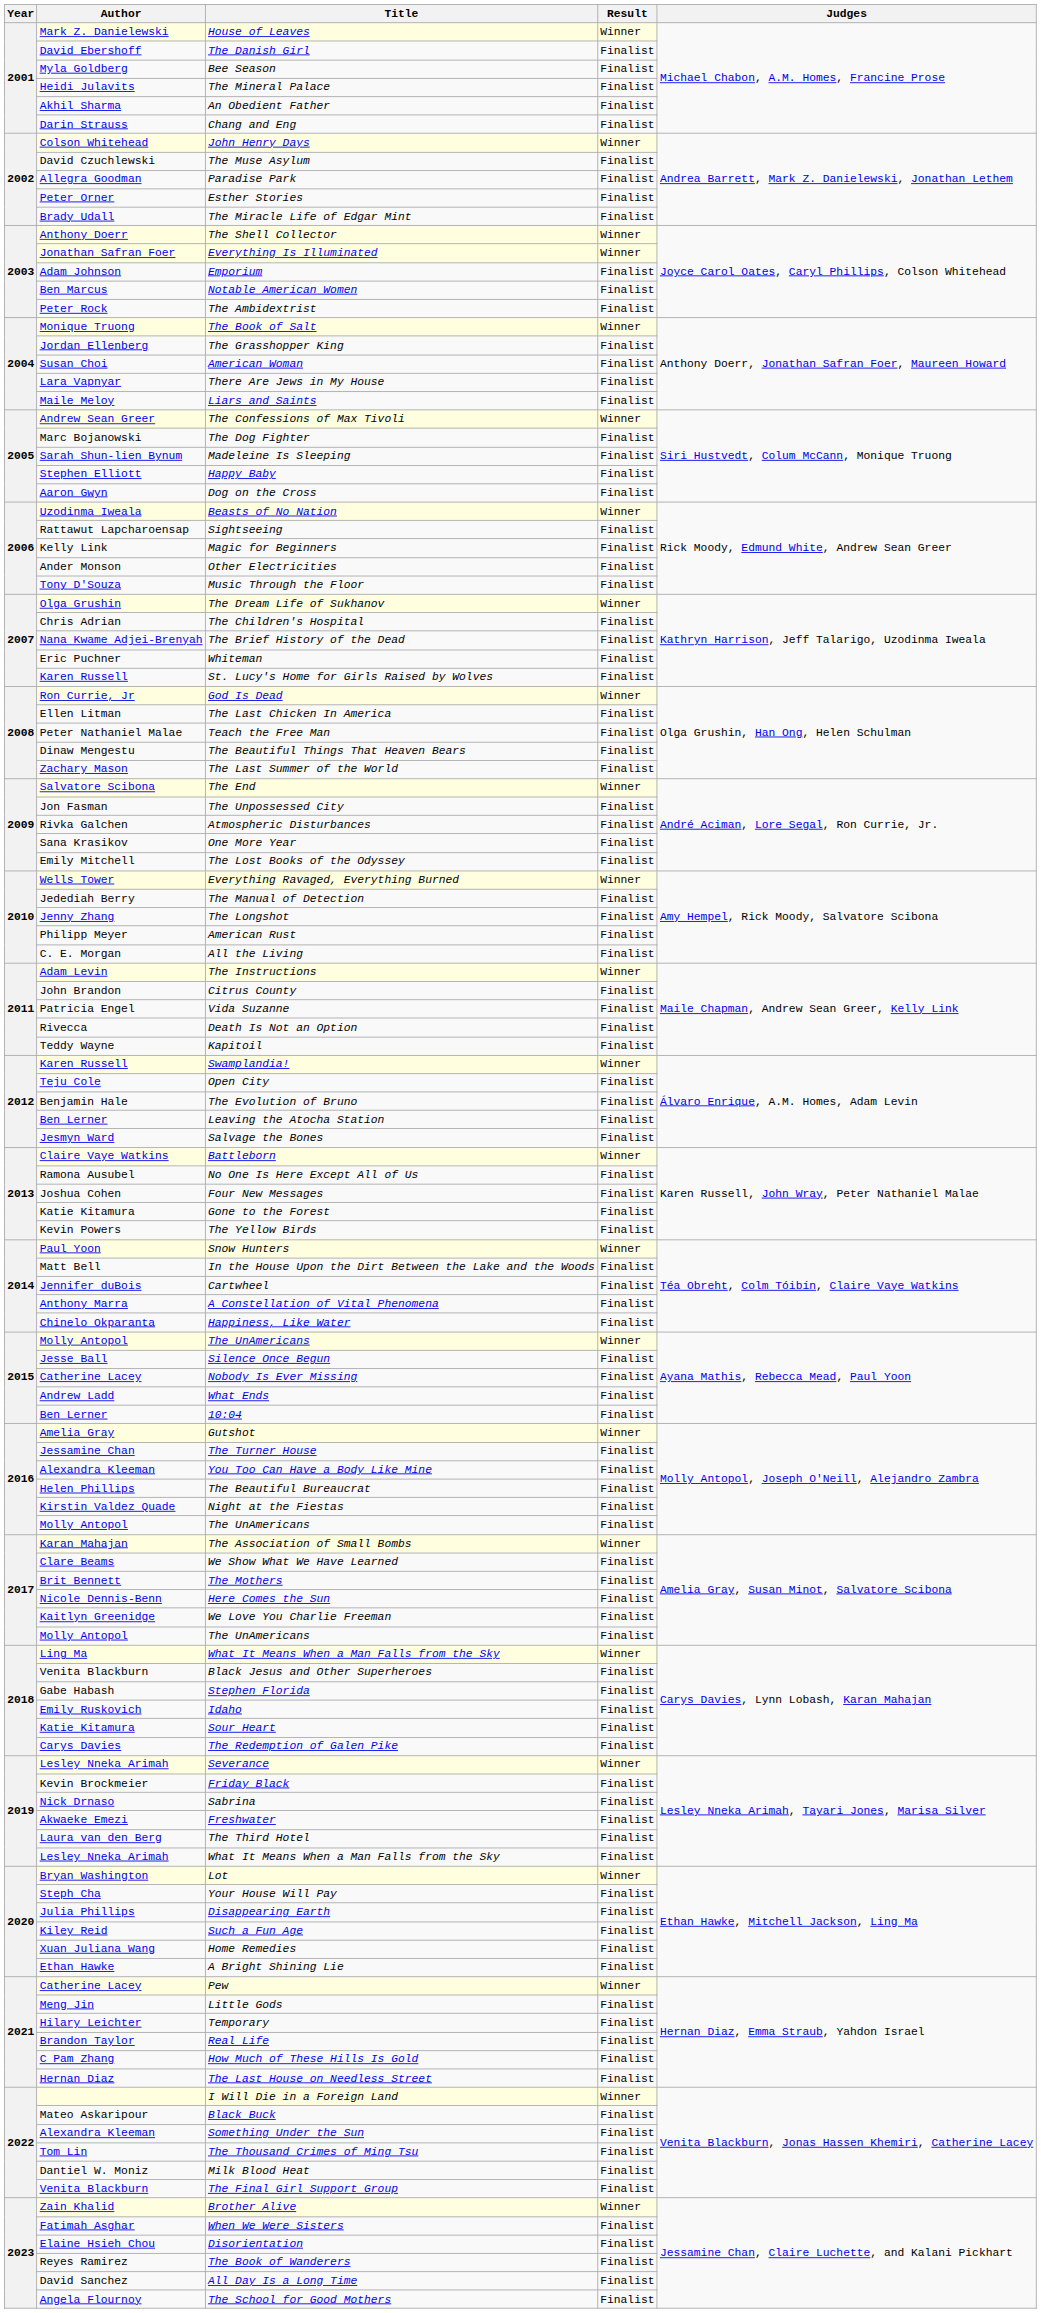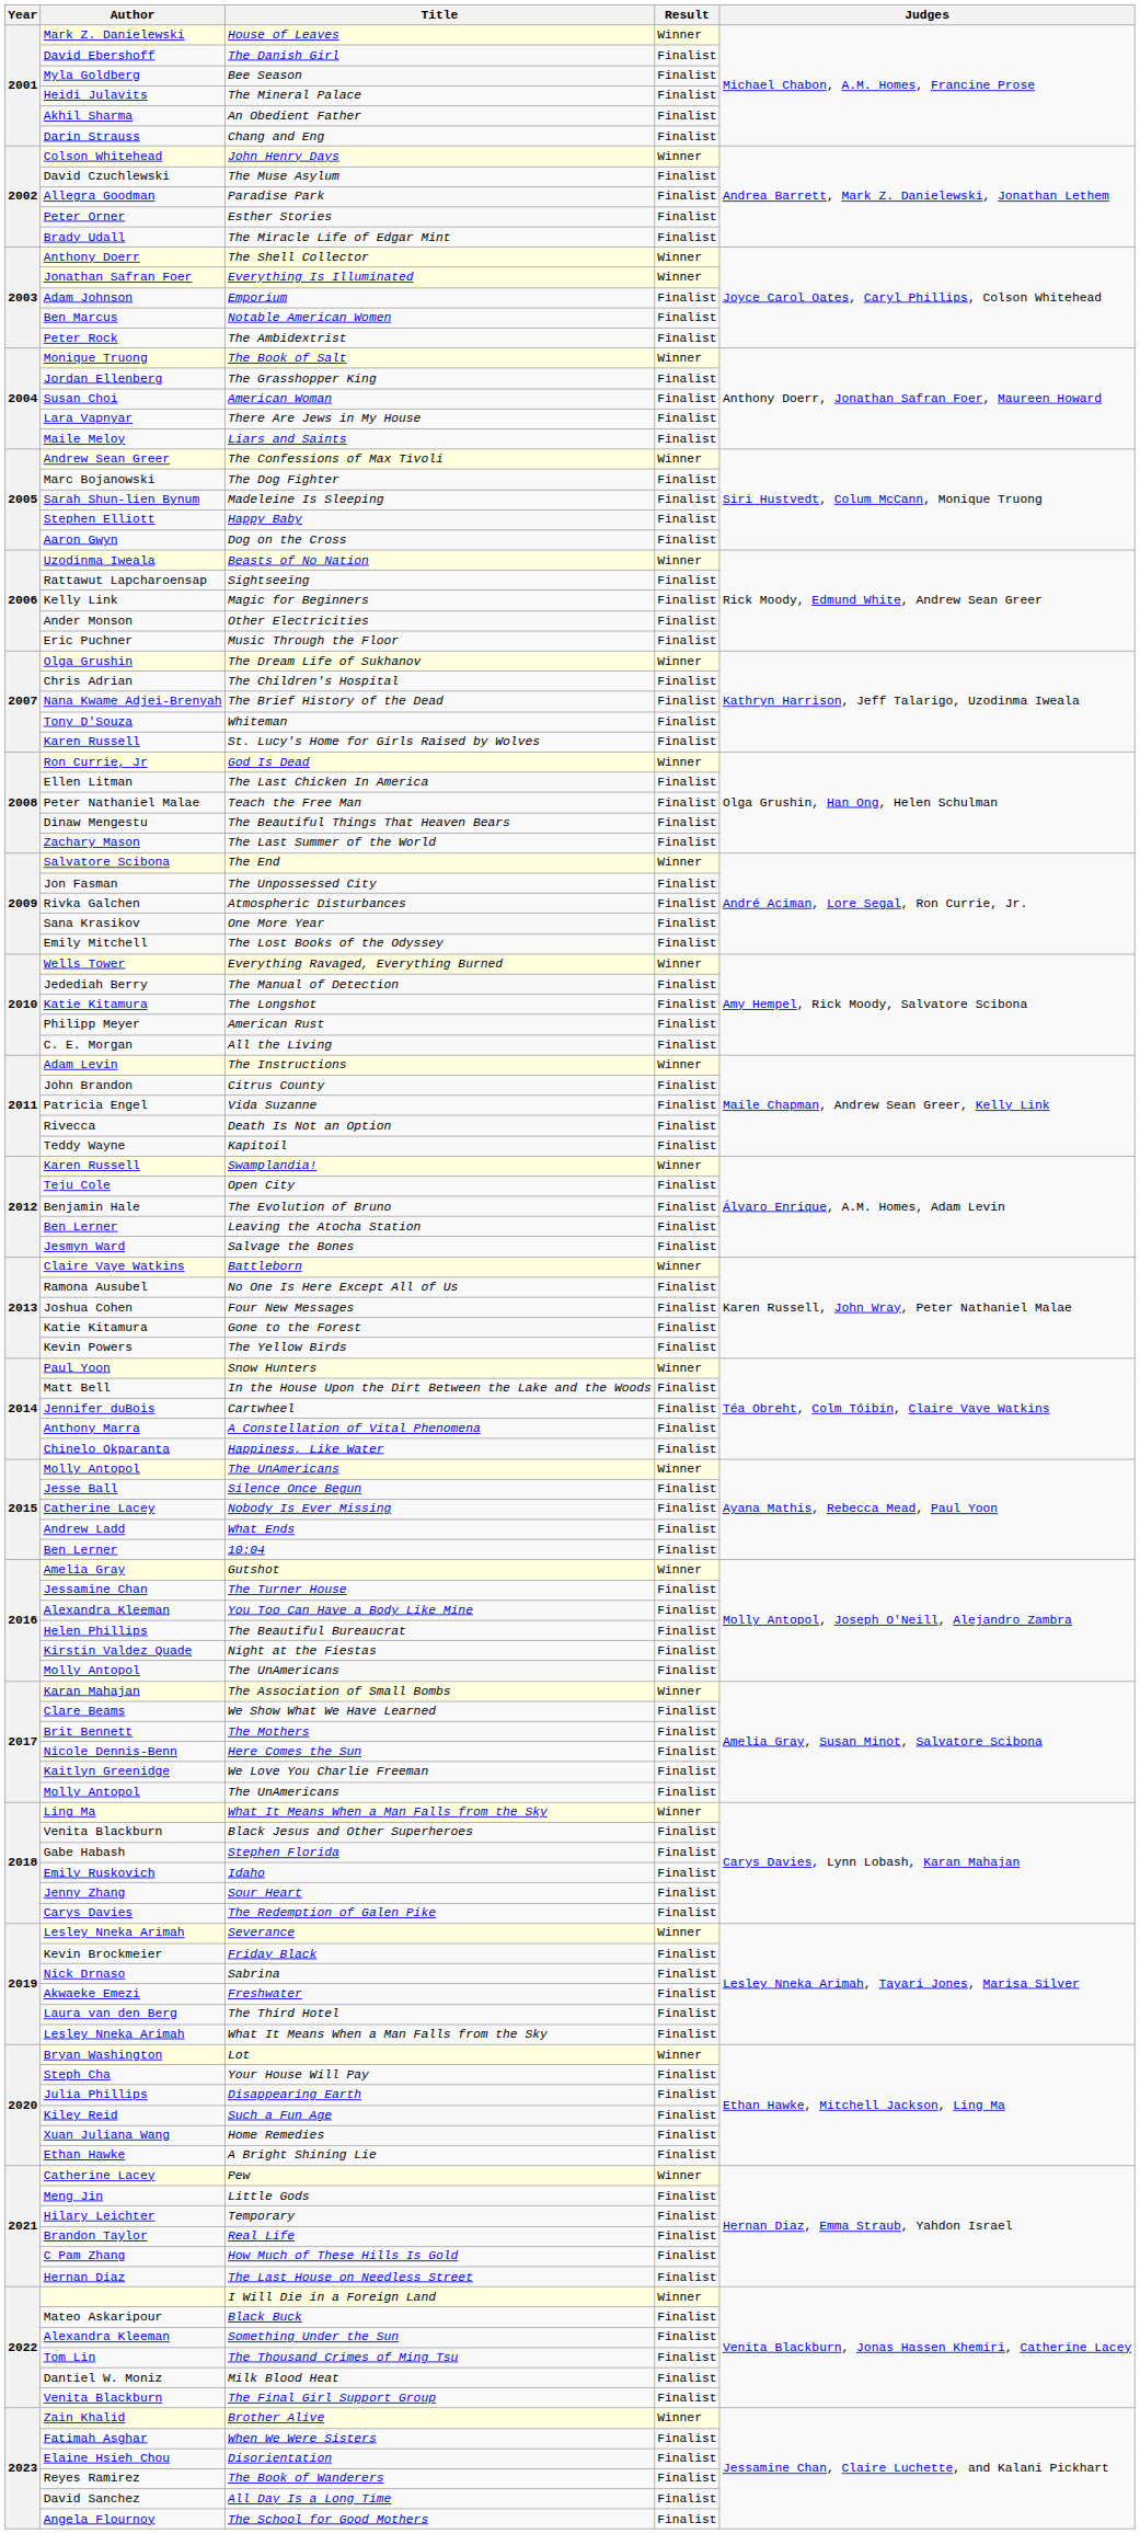Music Through the Floor | Author: Tony D'Souza -> Eric Puchner
Whiteman | Author: Eric Puchner -> Tony D'Souza
The Longshot | Author: Jenny Zhang -> Katie Kitamura
Sour Heart | Author: Katie Kitamura -> Jenny Zhang
